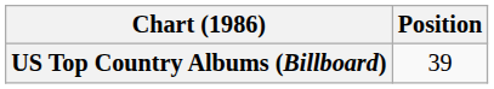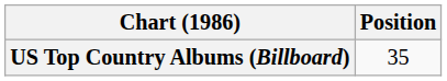US Top Country Albums (Billboard) | Position: 39 -> 35
